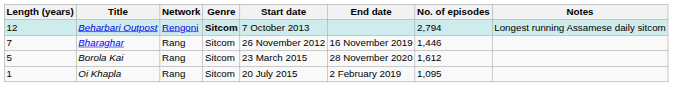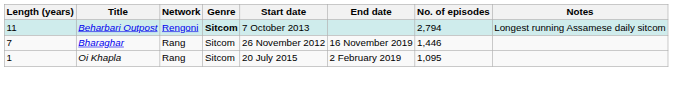Beharbari Outpost | Length (years): 12 -> 11
- row: 5 | Borola Kai | Rang | Sitcom | 23 March 2015 | 28 November 2020 | 1,612
